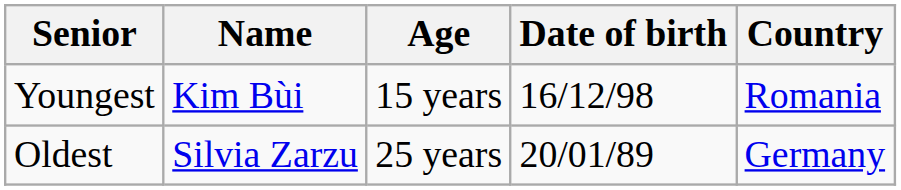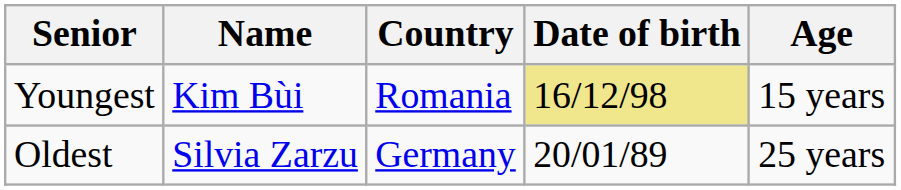columns swapped: Country <-> Age
Youngest | Date of birth: no background -> khaki background
